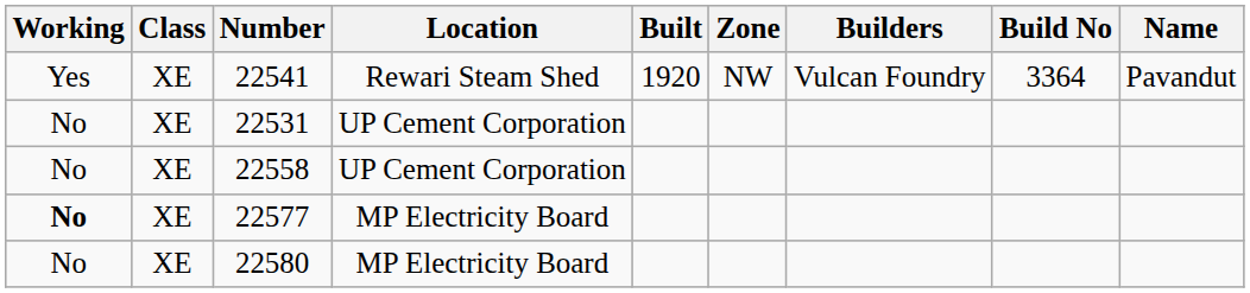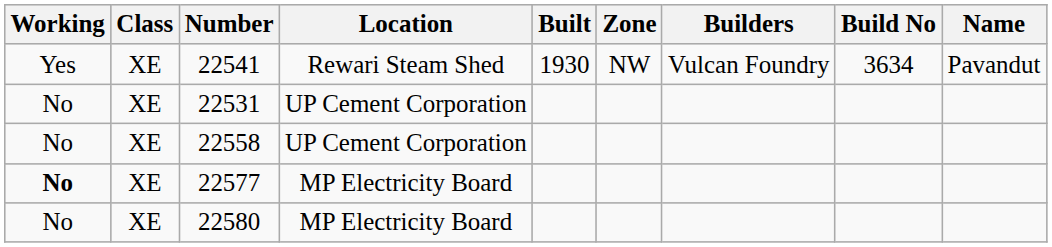22541 | Built: 1920 -> 1930
22541 | Build No: 3364 -> 3634
